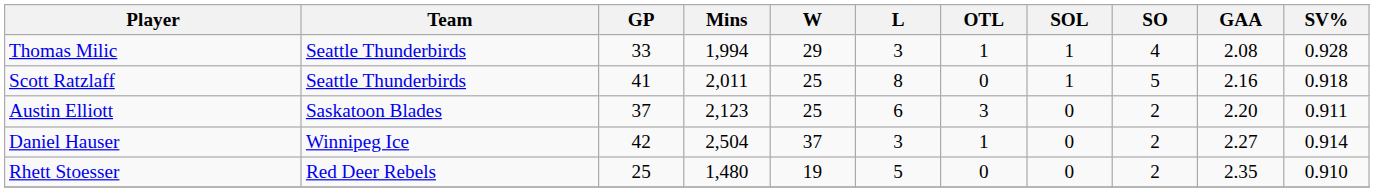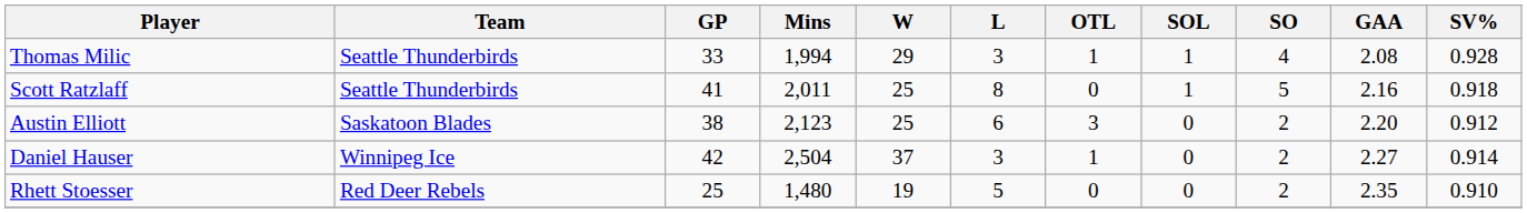Austin Elliott | GP: 37 -> 38
Austin Elliott | SV%: 0.911 -> 0.912
